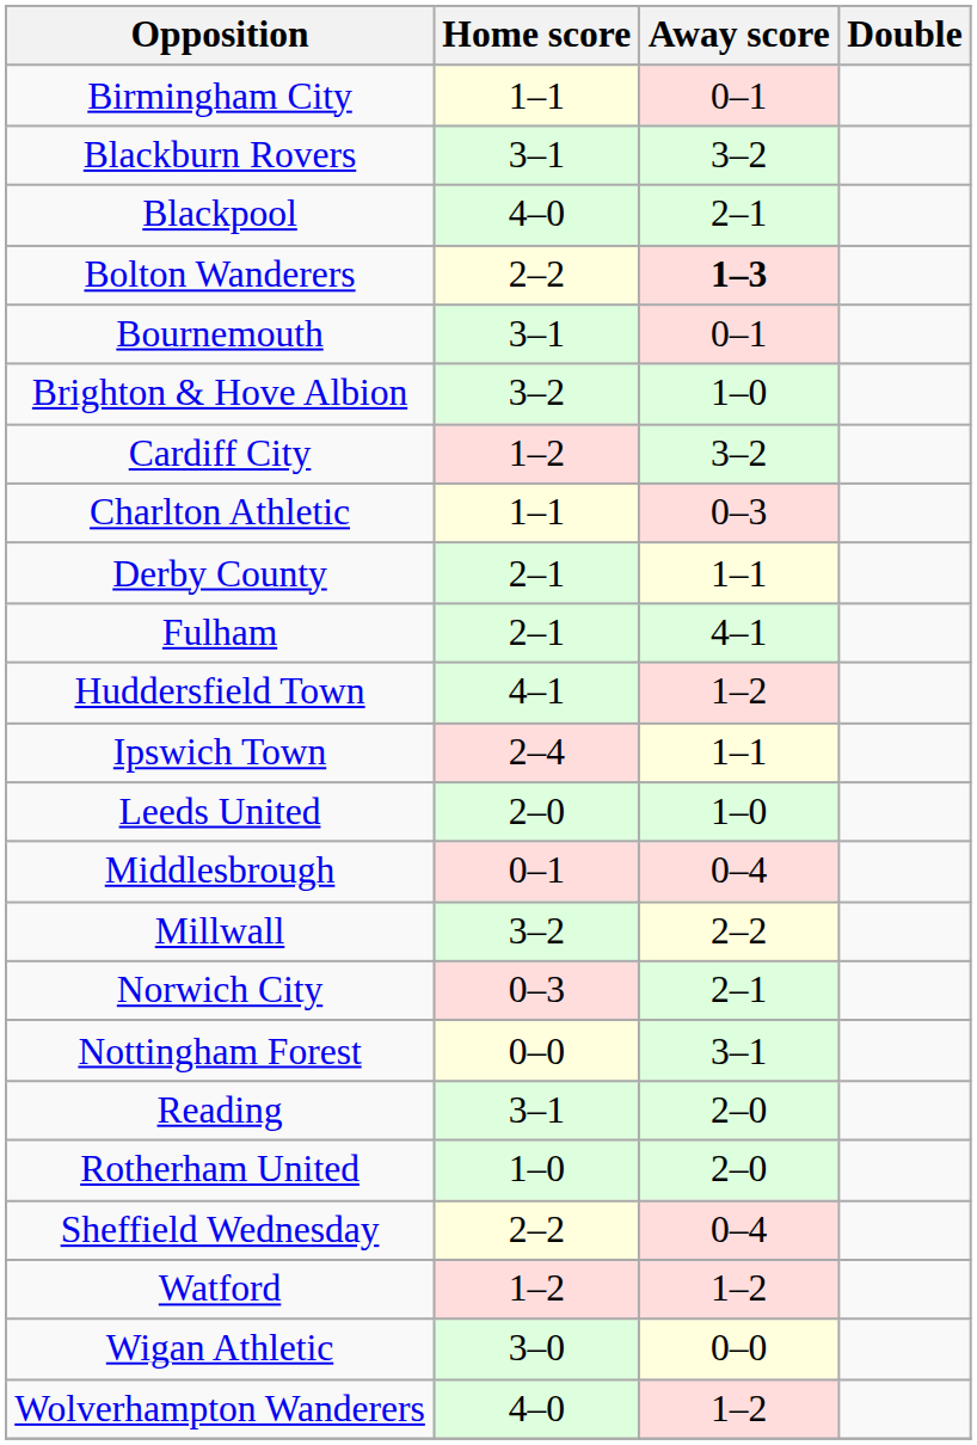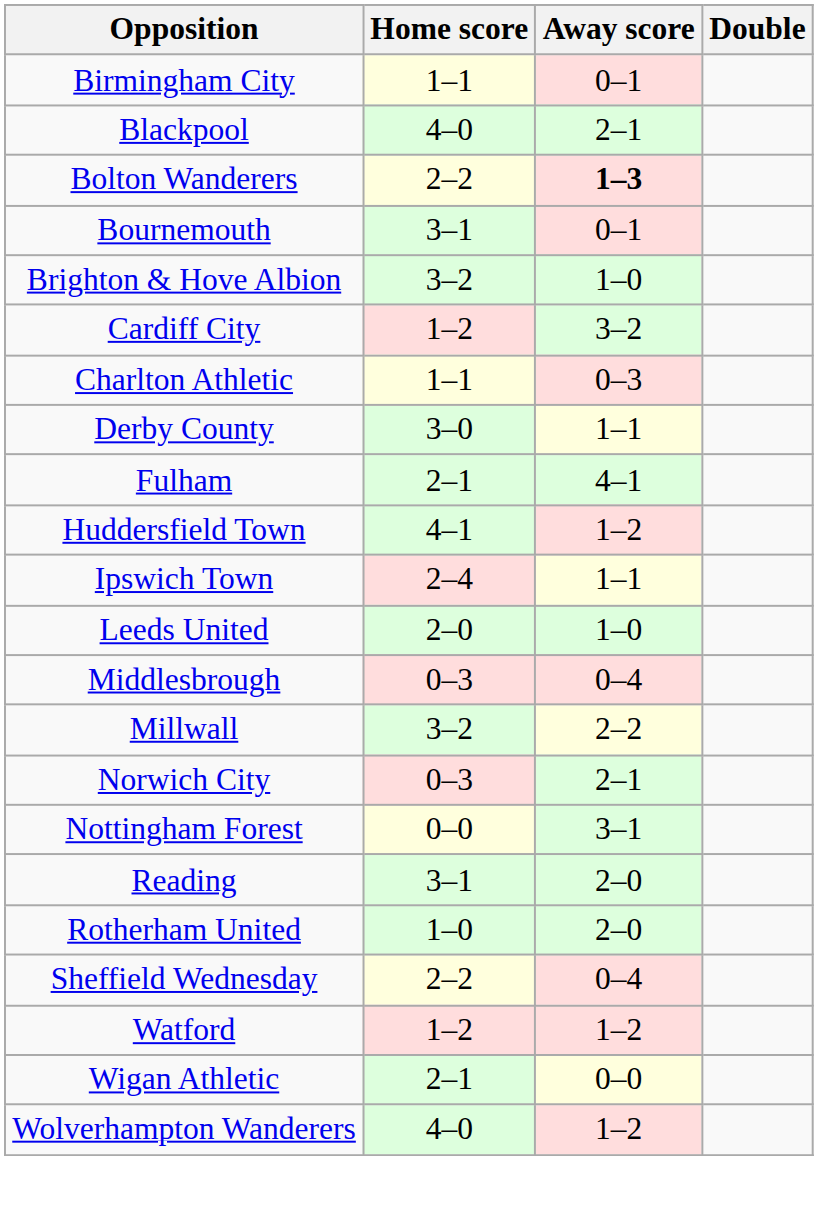- row: Blackburn Rovers | 3–1 | 3–2
Derby County | Home score: 2–1 -> 3–0
Middlesbrough | Home score: 0–1 -> 0–3
Wigan Athletic | Home score: 3–0 -> 2–1
